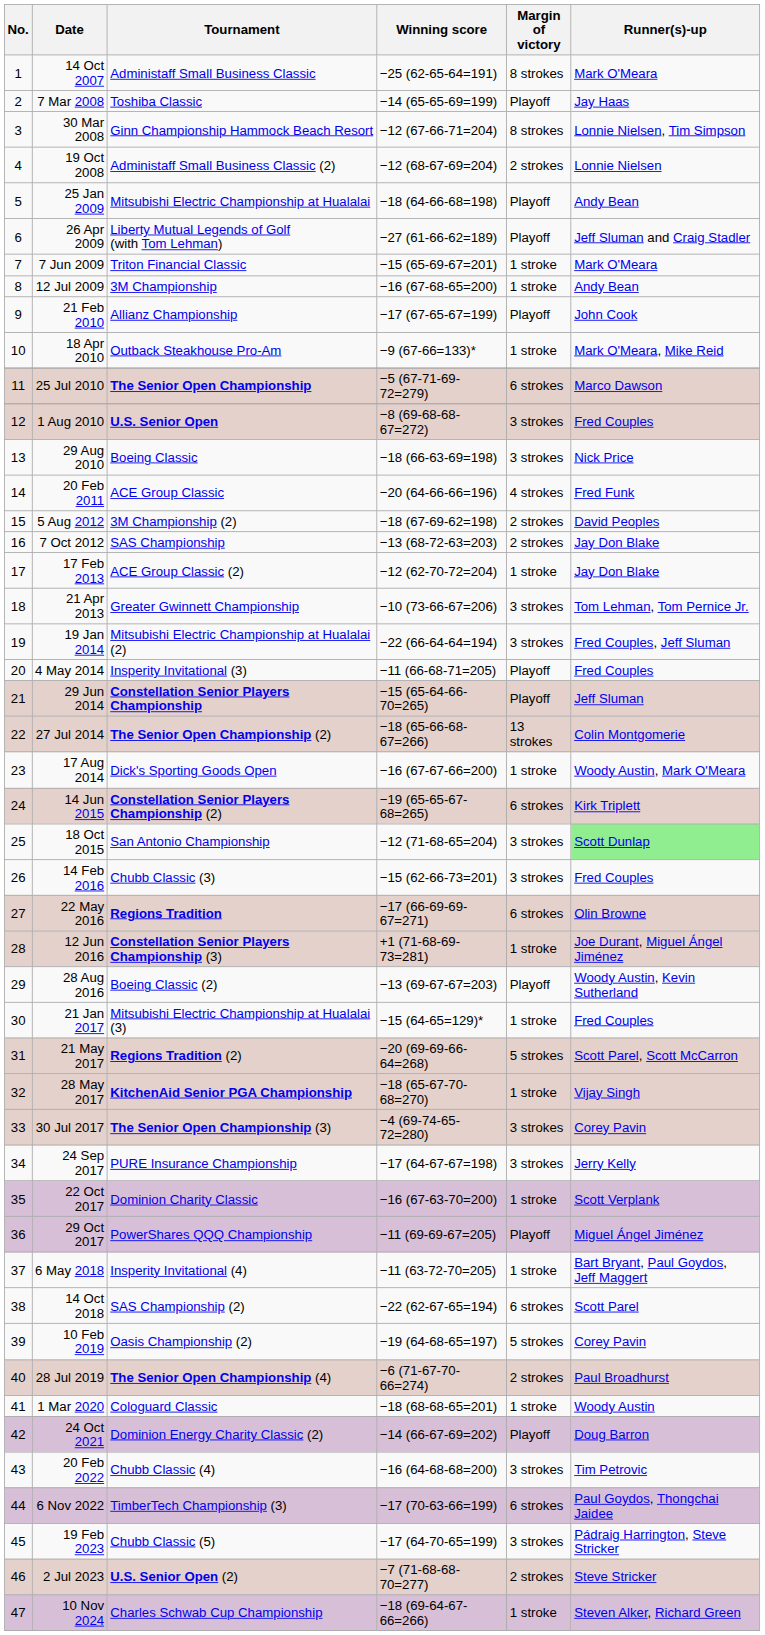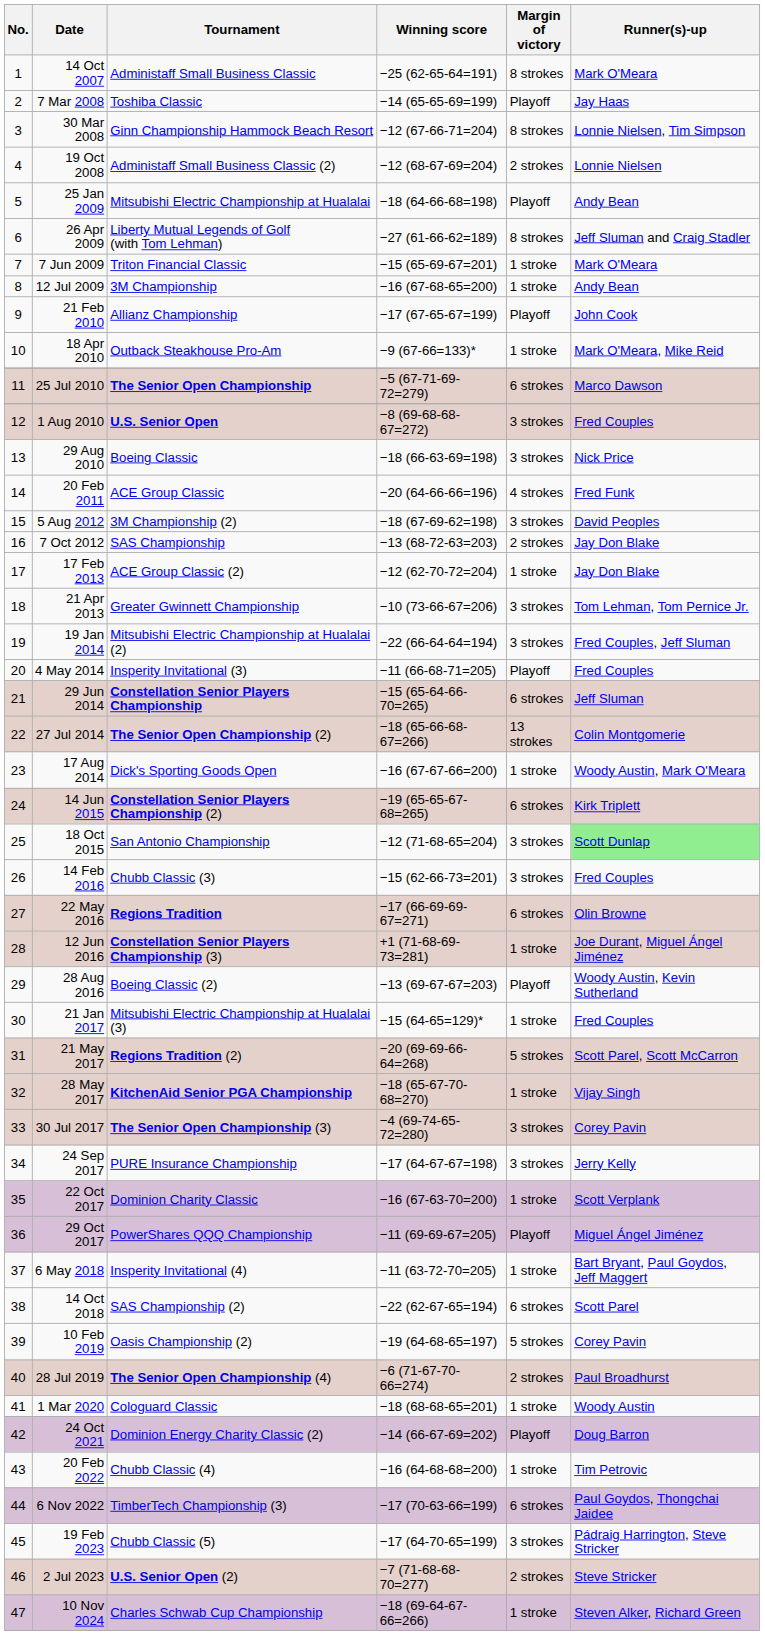26 Apr 2009 | Margin of victory: Playoff -> 8 strokes
5 Aug 2012 | Margin of victory: 2 strokes -> 3 strokes
29 Jun 2014 | Margin of victory: Playoff -> 6 strokes
20 Feb 2022 | Margin of victory: 3 strokes -> 1 stroke
